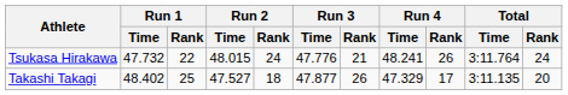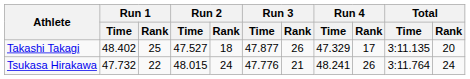rows swapped: Takashi Takagi <-> Tsukasa Hirakawa
